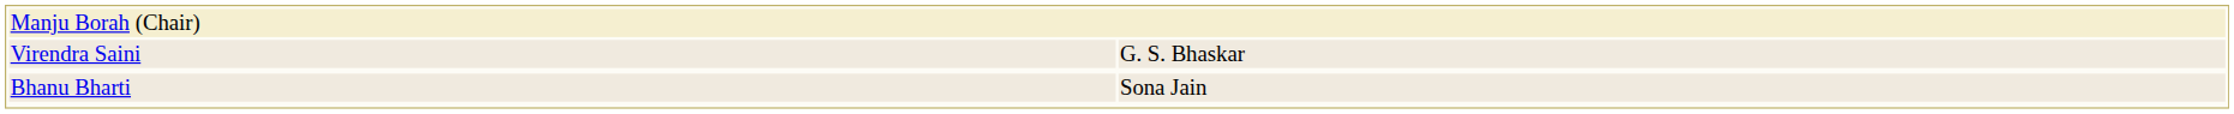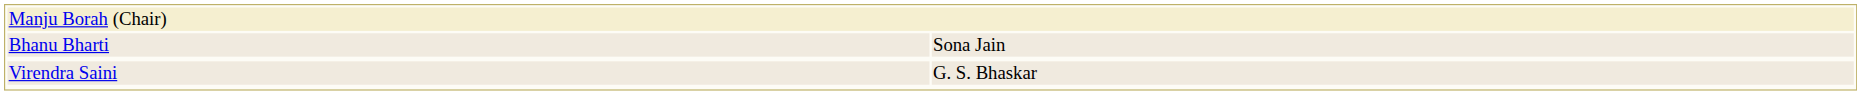rows swapped: Virendra Saini <-> Bhanu Bharti
